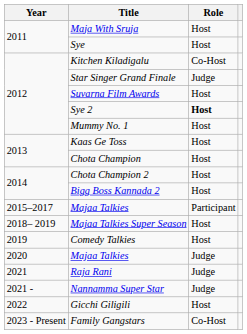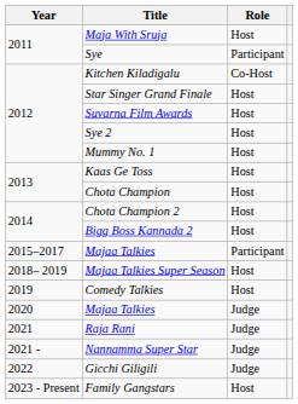Sye | Role: Host -> Participant
Star Singer Grand Finale | Role: Judge -> Host
Sye 2 | Role: bold -> normal
Gicchi Giligili | Role: Host -> Judge
Family Gangstars | Role: Co-Host -> Host
